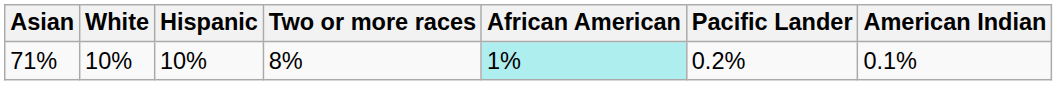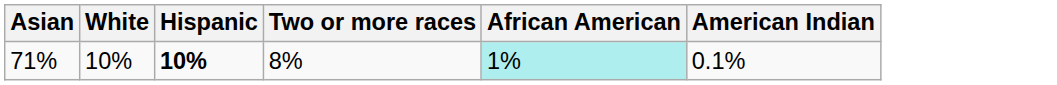- column: Pacific Lander | 0.2%
71% | Hispanic: normal -> bold
